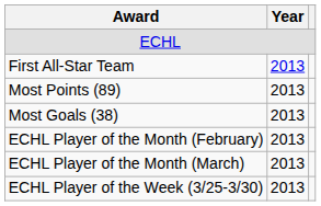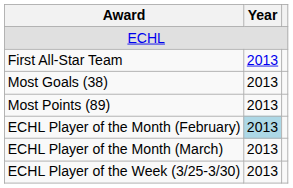rows swapped: Most Points (89) <-> Most Goals (38)
ECHL Player of the Month (February) | Year: no background -> lightblue background
